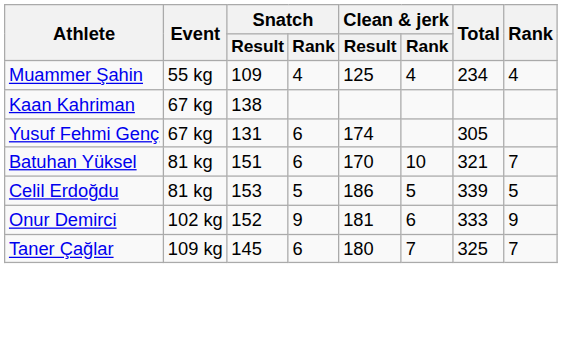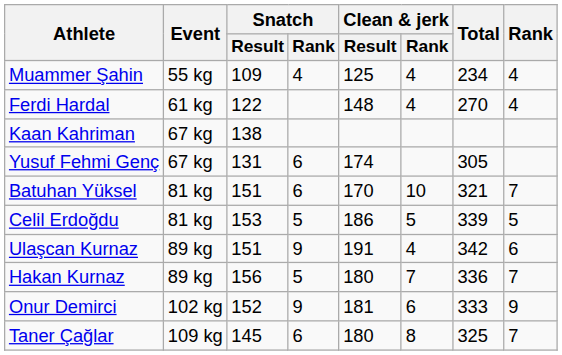+ row: Ferdi Hardal | 61 kg | 122 | 148 | 4 | 270 | 4
+ row: Ulaşcan Kurnaz | 89 kg | 151 | 9 | 191 | 4 | 342 | 6
+ row: Hakan Kurnaz | 89 kg | 156 | 5 | 180 | 7 | 336 | 7
Taner Çağlar | Clean & jerk / Rank: 7 -> 8
